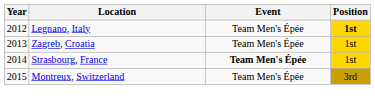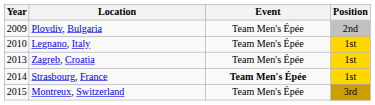+ row: 2009 | Plovdiv, Bulgaria | Team Men's Épée | 2nd
Legnano, Italy | Year: 2012 -> 2010
Legnano, Italy | Position: bold -> normal
